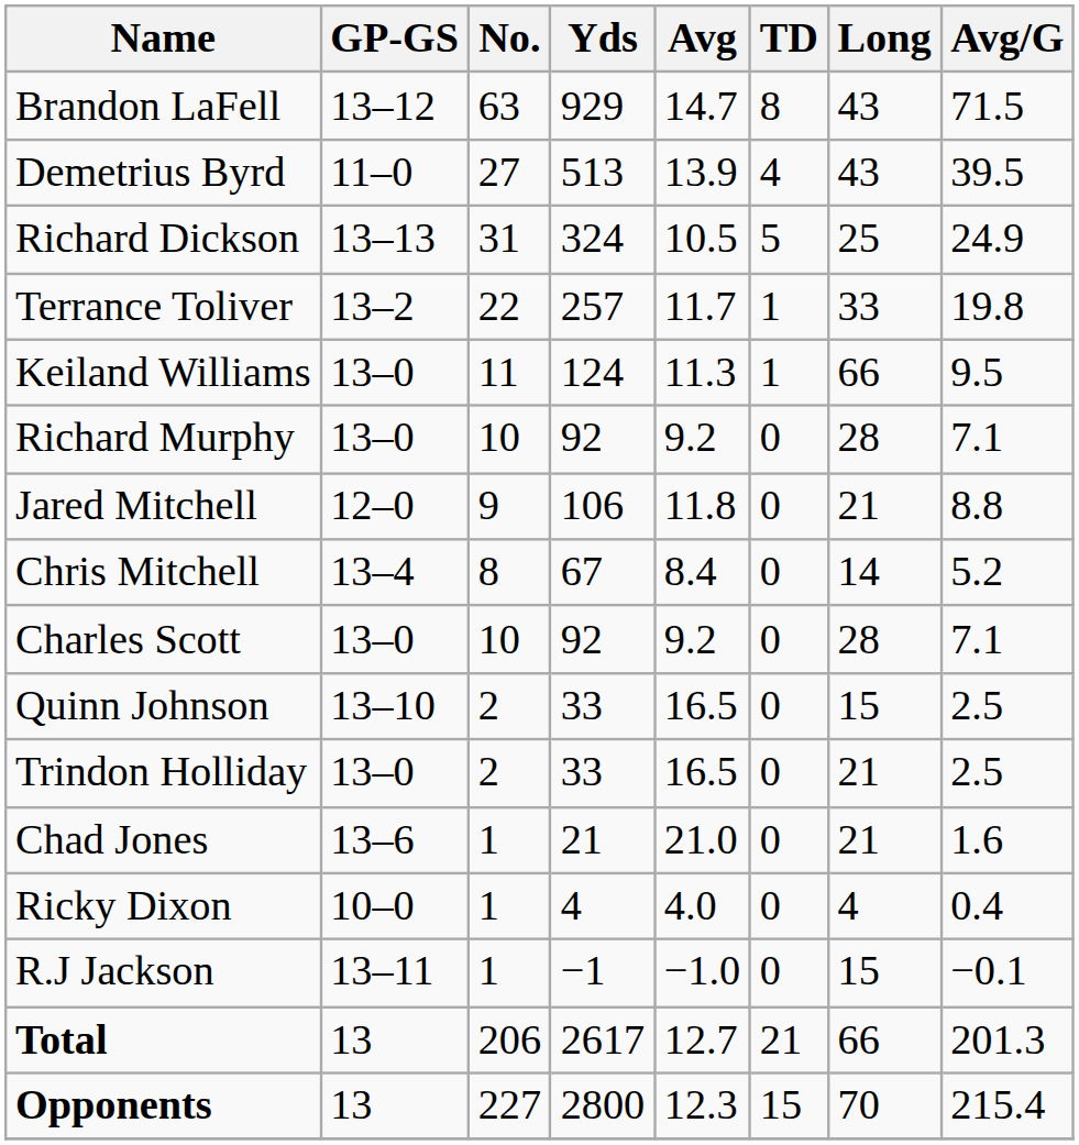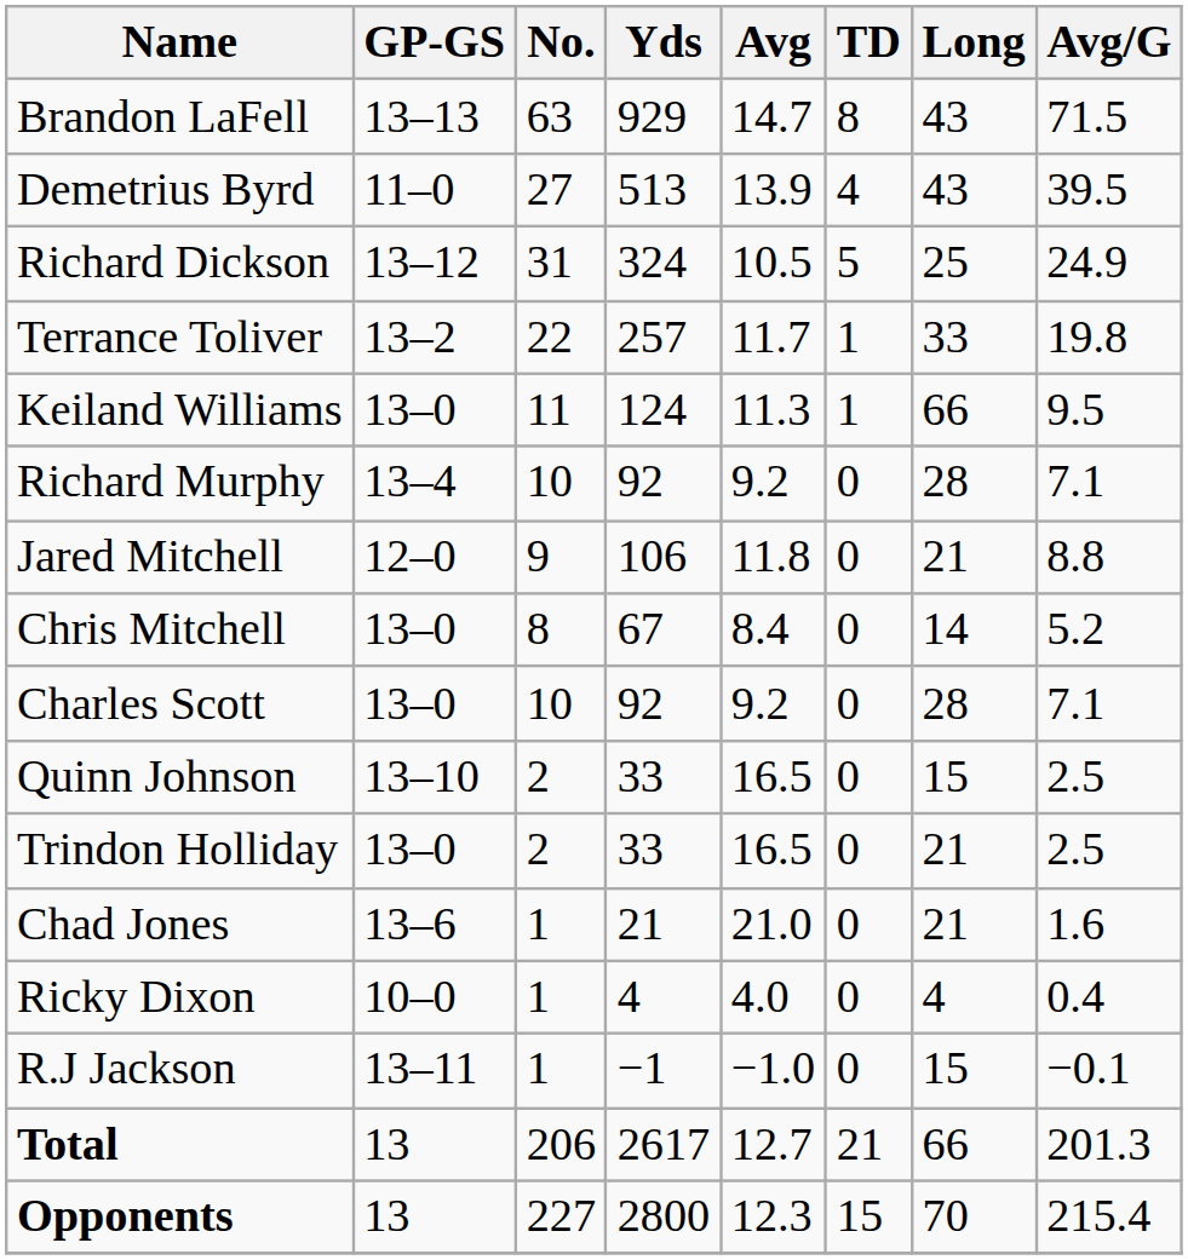Brandon LaFell | GP-GS: 13–12 -> 13–13
Richard Dickson | GP-GS: 13–13 -> 13–12
Richard Murphy | GP-GS: 13–0 -> 13–4
Chris Mitchell | GP-GS: 13–4 -> 13–0
